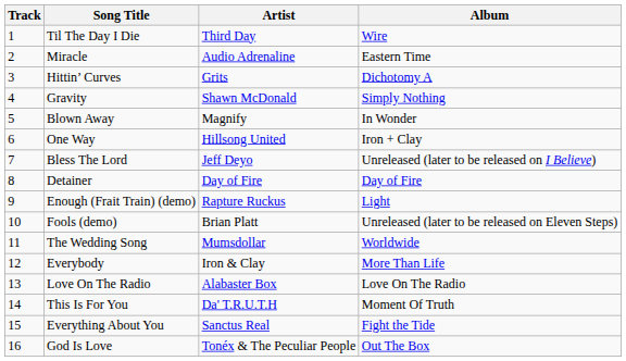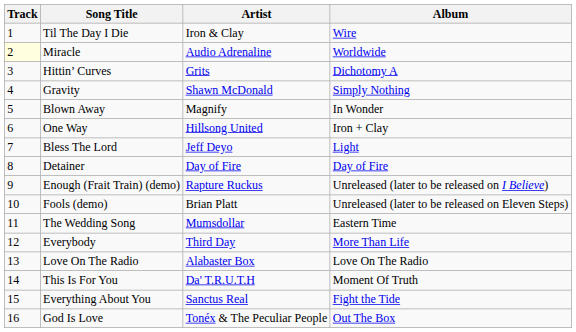Til The Day I Die | Artist: Third Day -> Iron & Clay
Miracle | Track: no background -> lightyellow background
Miracle | Album: Eastern Time -> Worldwide
Bless The Lord | Album: Unreleased (later to be released on I Believe) -> Light
Enough (Frait Train) (demo) | Album: Light -> Unreleased (later to be released on I Believe)
The Wedding Song | Album: Worldwide -> Eastern Time
Everybody | Artist: Iron & Clay -> Third Day
